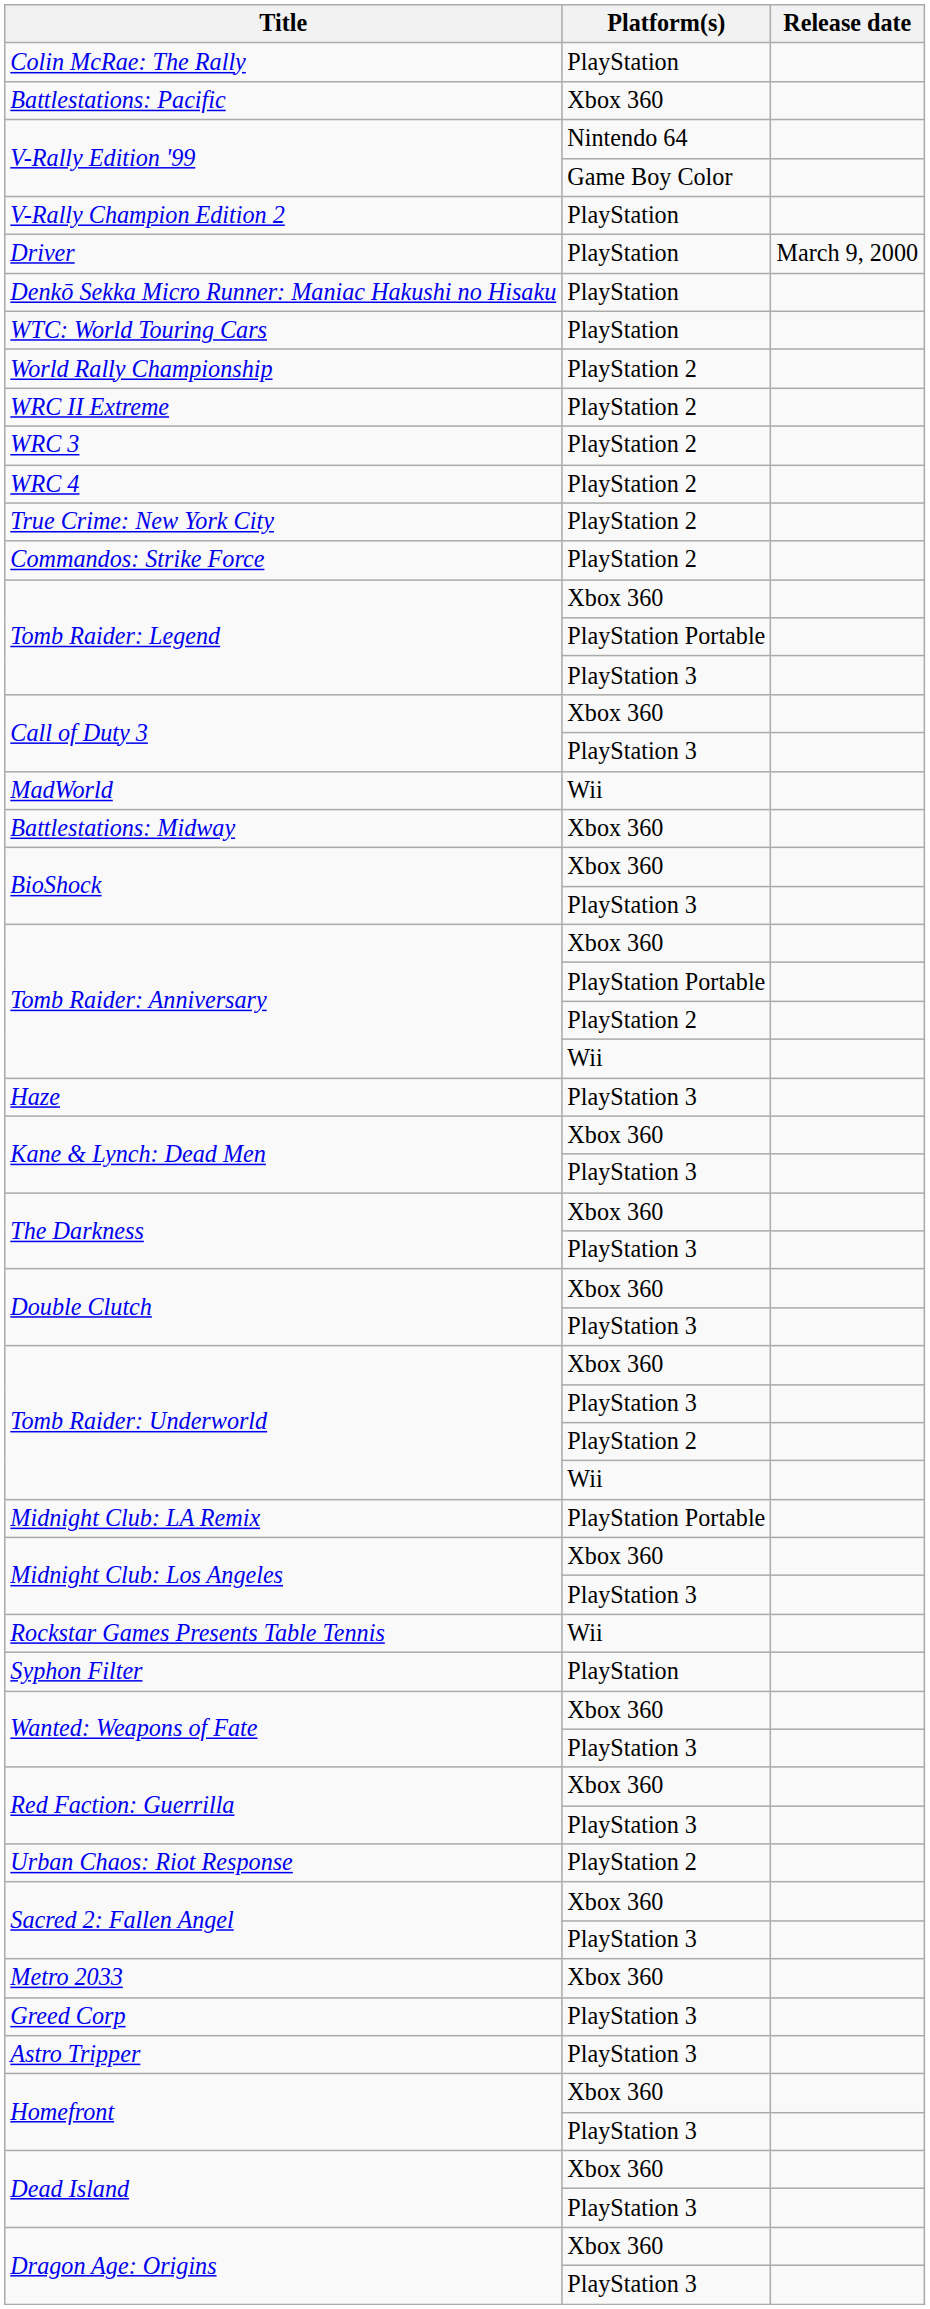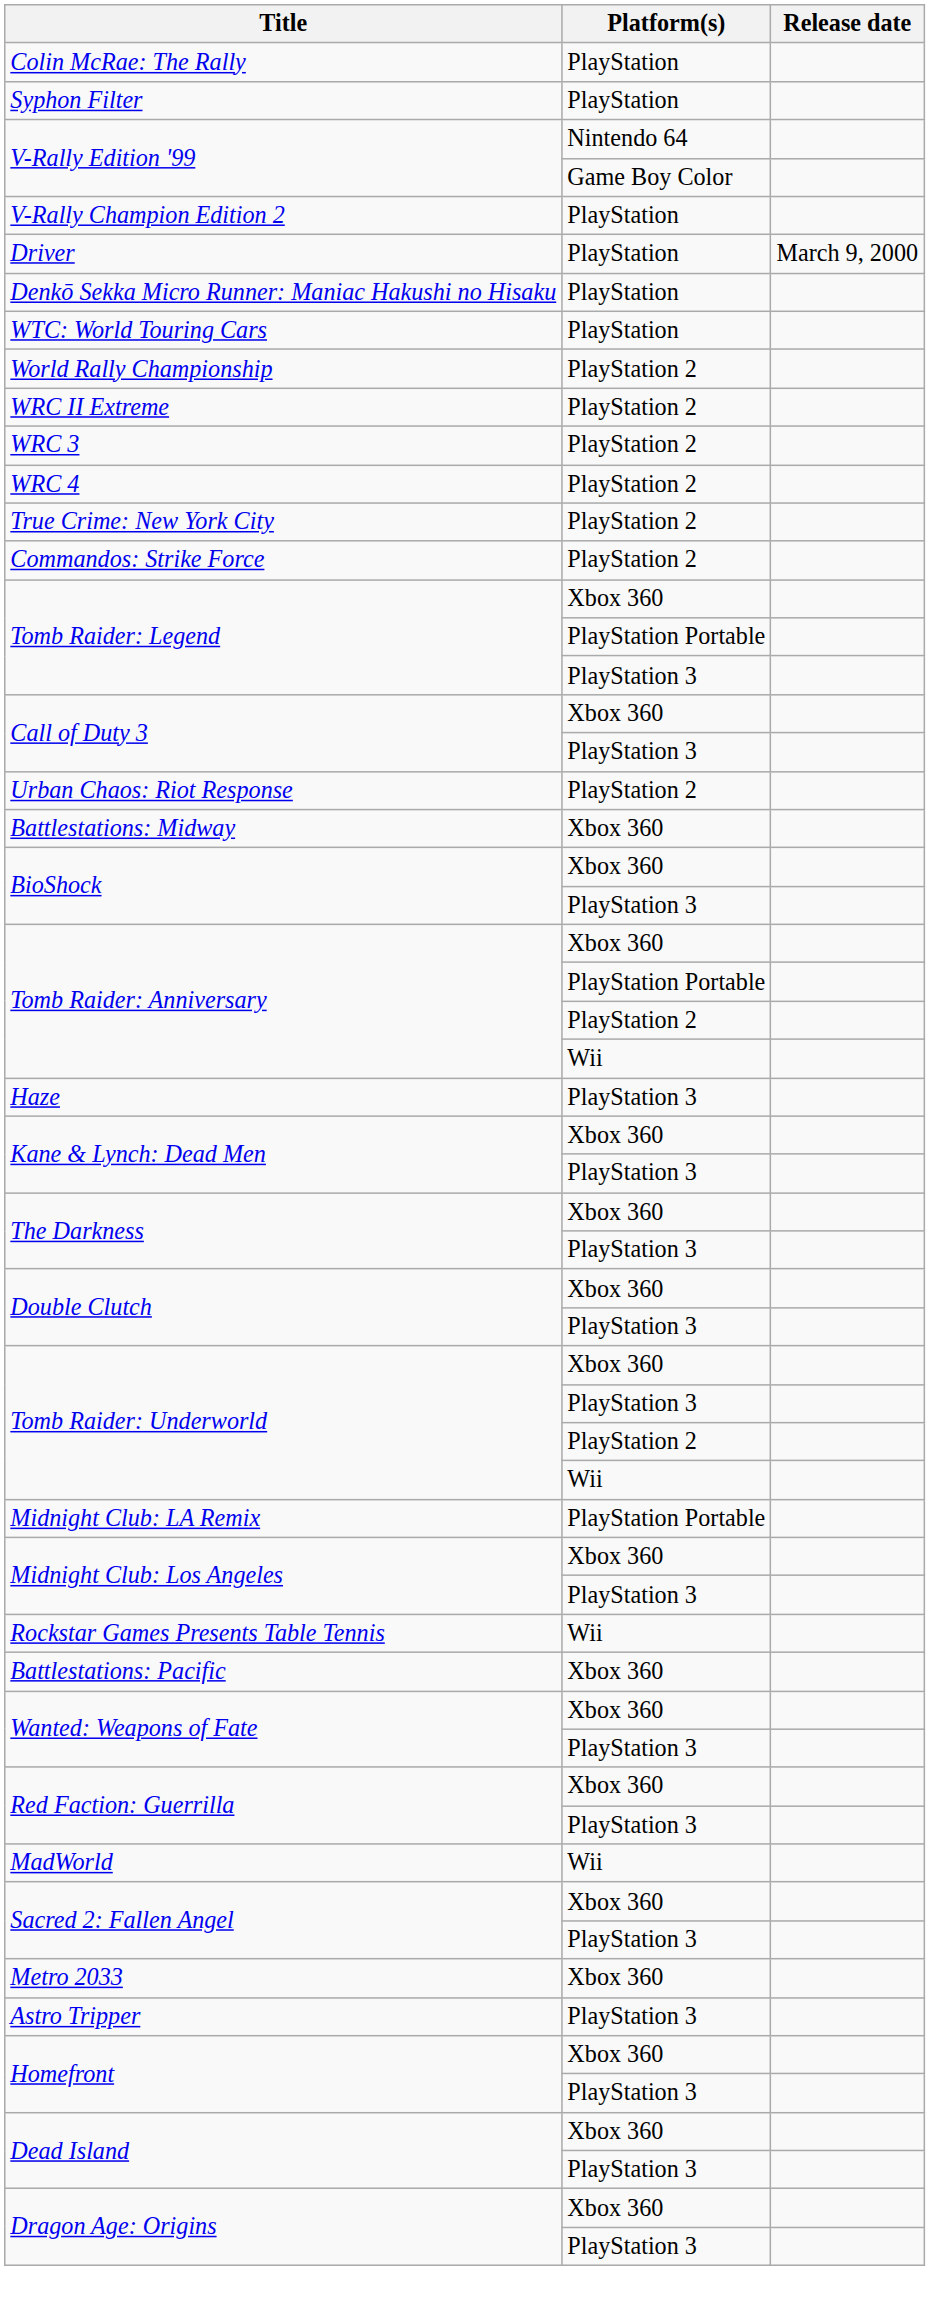rows swapped: Syphon Filter <-> Battlestations: Pacific
rows swapped: Urban Chaos: Riot Response <-> MadWorld
- row: Greed Corp | PlayStation 3
